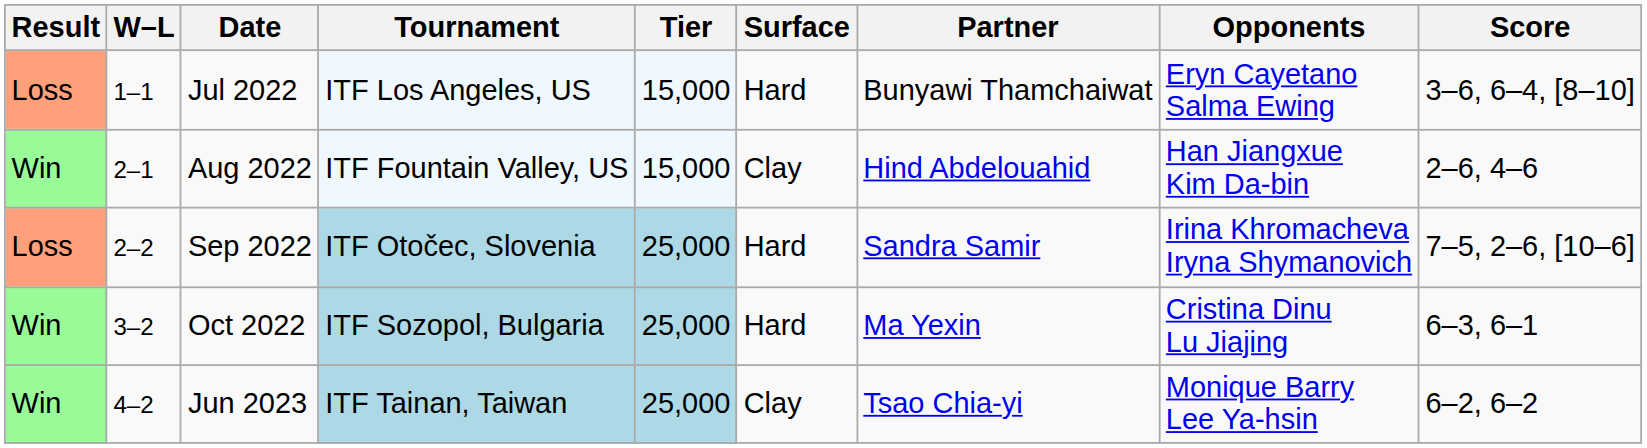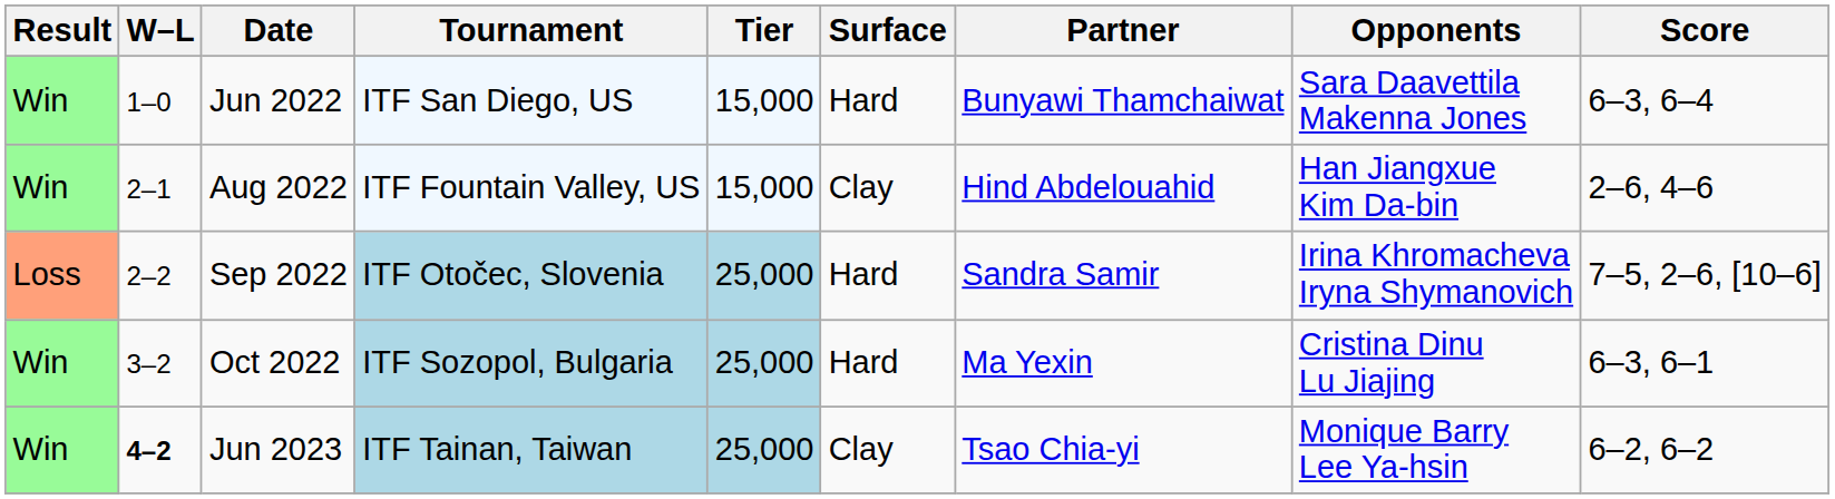+ row: Win | 1–0 | Jun 2022 | ITF San Diego, US | 15,000 | Hard | Bunyawi Thamchaiwat | Sara Daavettila Makenna Jones | 6–3, 6–4
- row: Loss | 1–1 | Jul 2022 | ITF Los Angeles, US | 15,000 | Hard | Bunyawi Thamchaiwat | Eryn Cayetano Salma Ewing | 3–6, 6–4, [8–10]
Jun 2023 | W–L: normal -> bold
